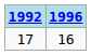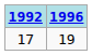17 | 1996: 16 -> 19
